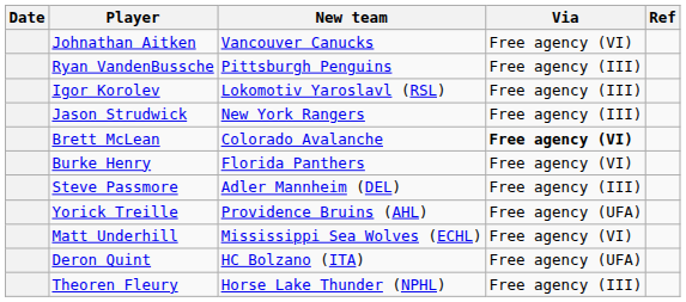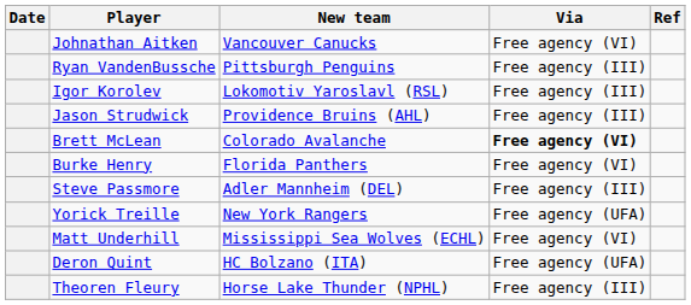Jason Strudwick | New team: New York Rangers -> Providence Bruins (AHL)
Yorick Treille | New team: Providence Bruins (AHL) -> New York Rangers
